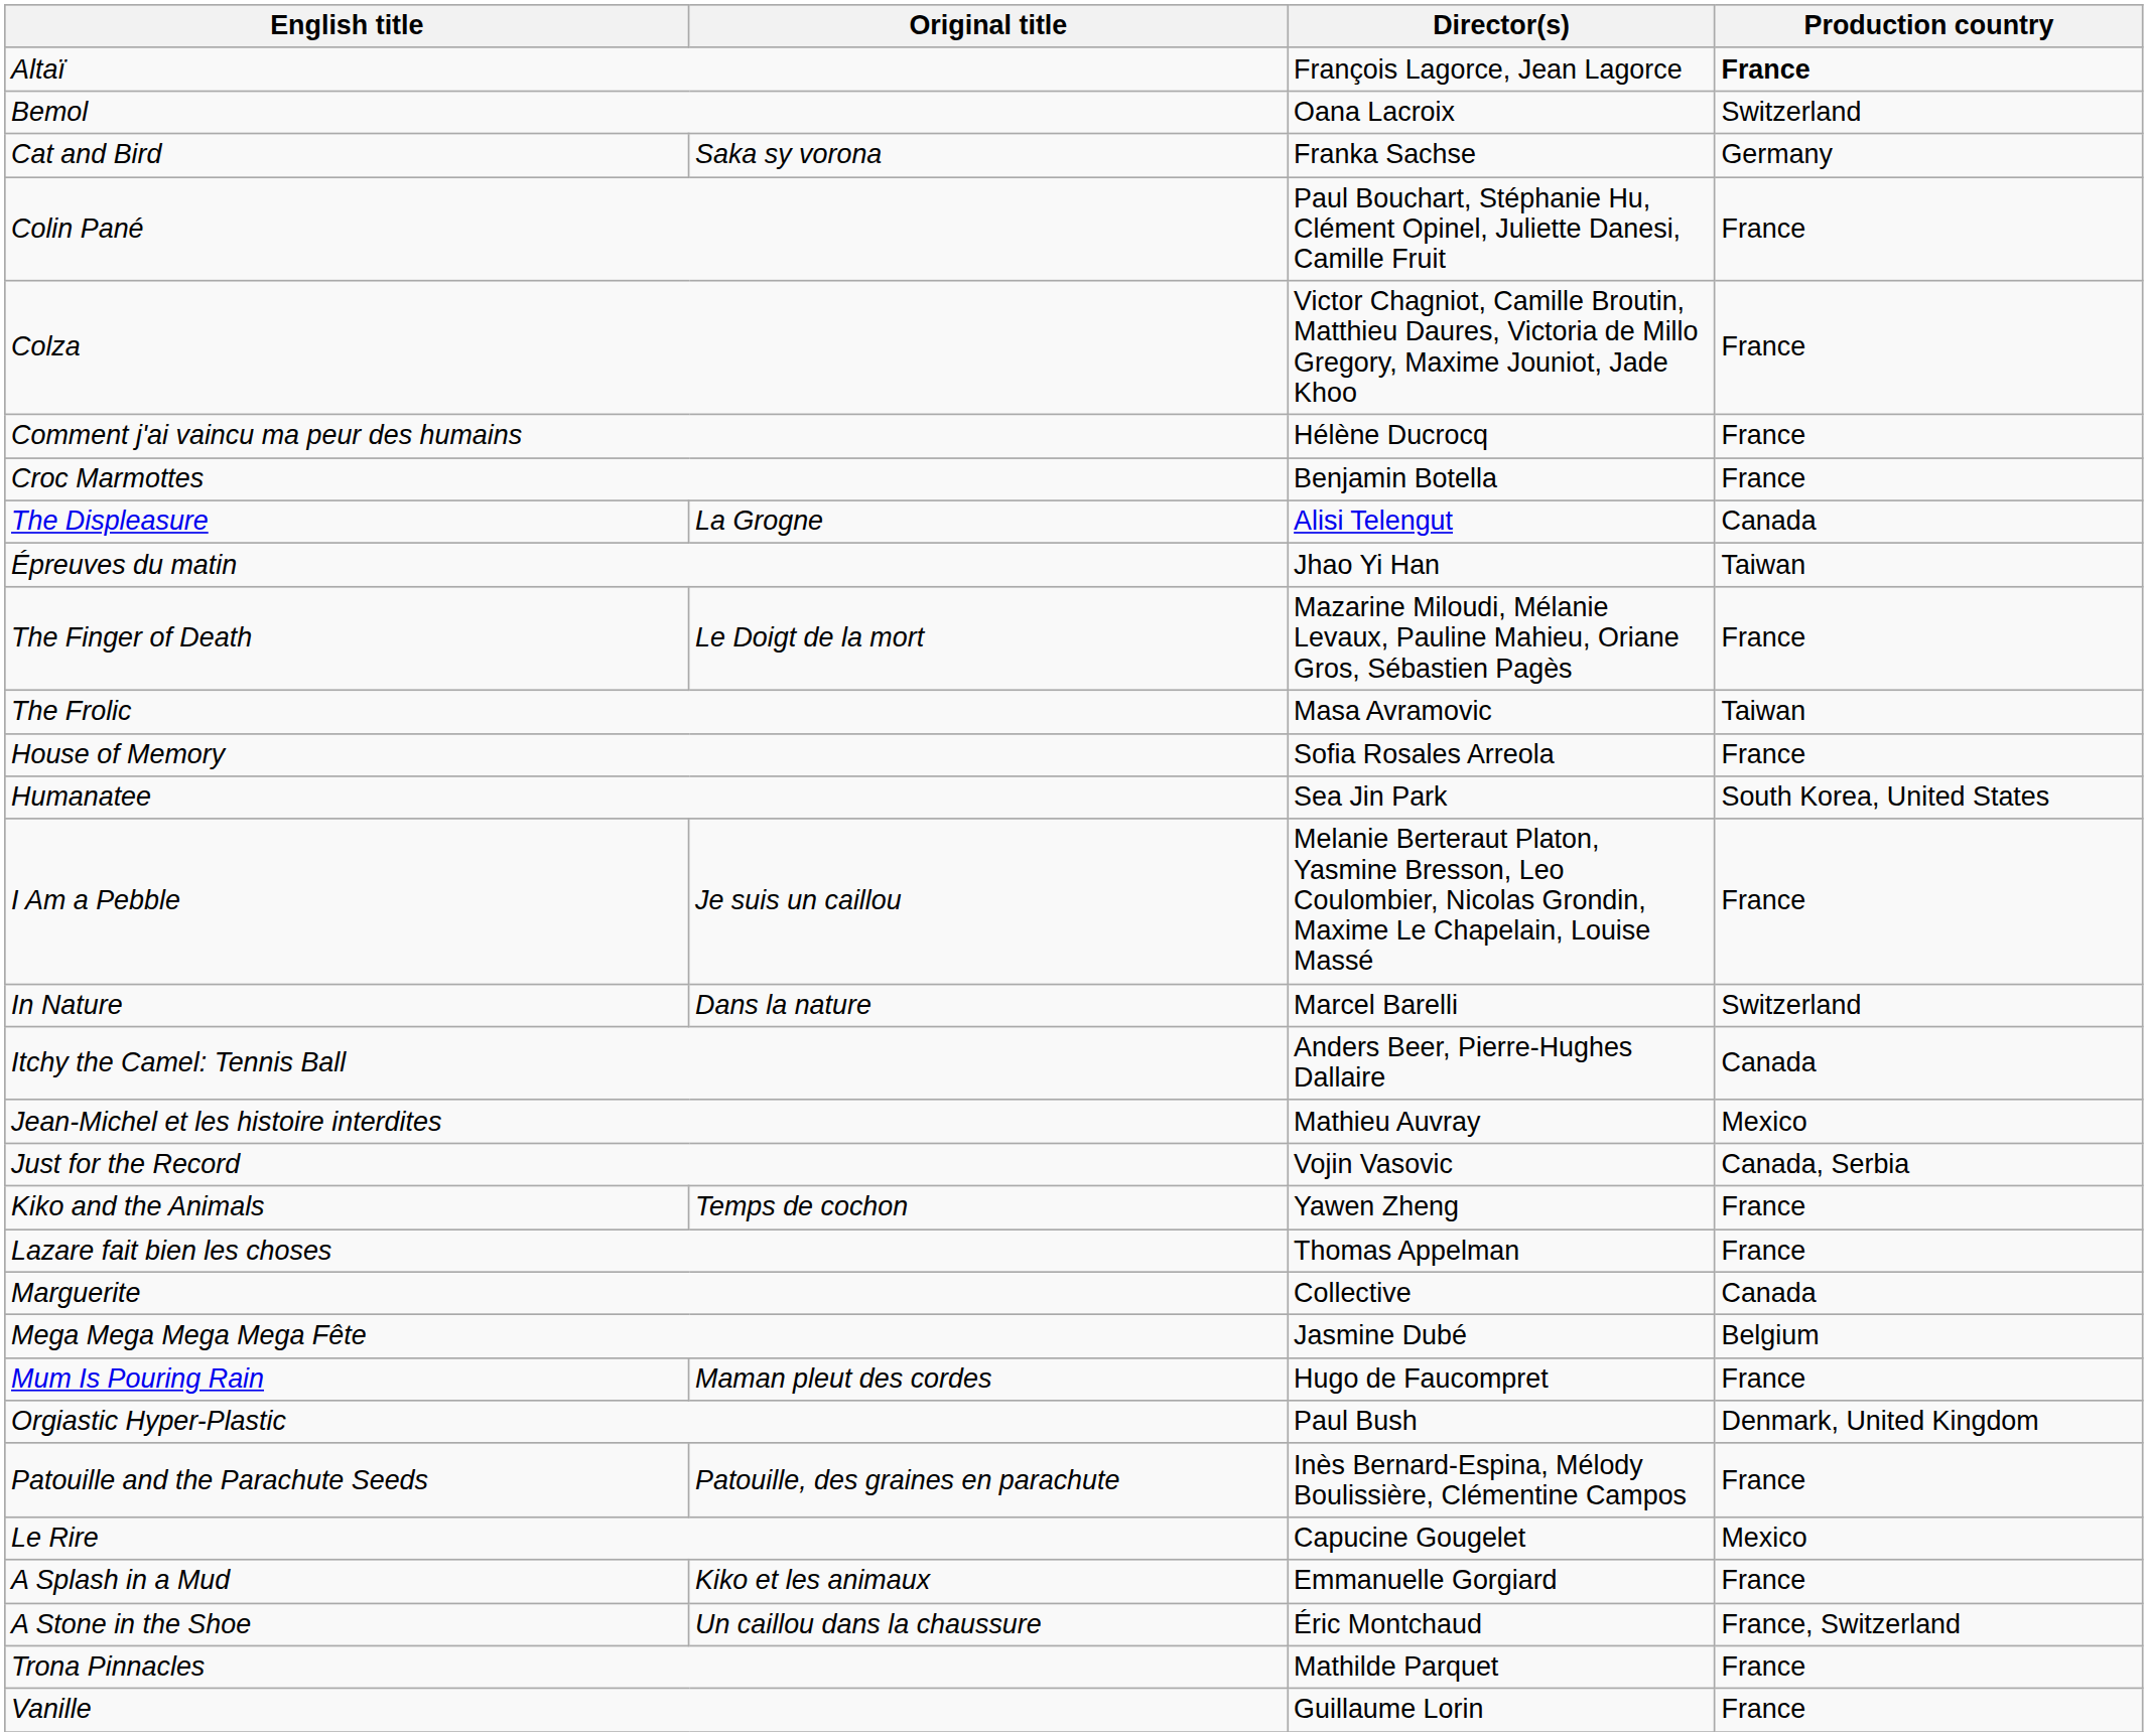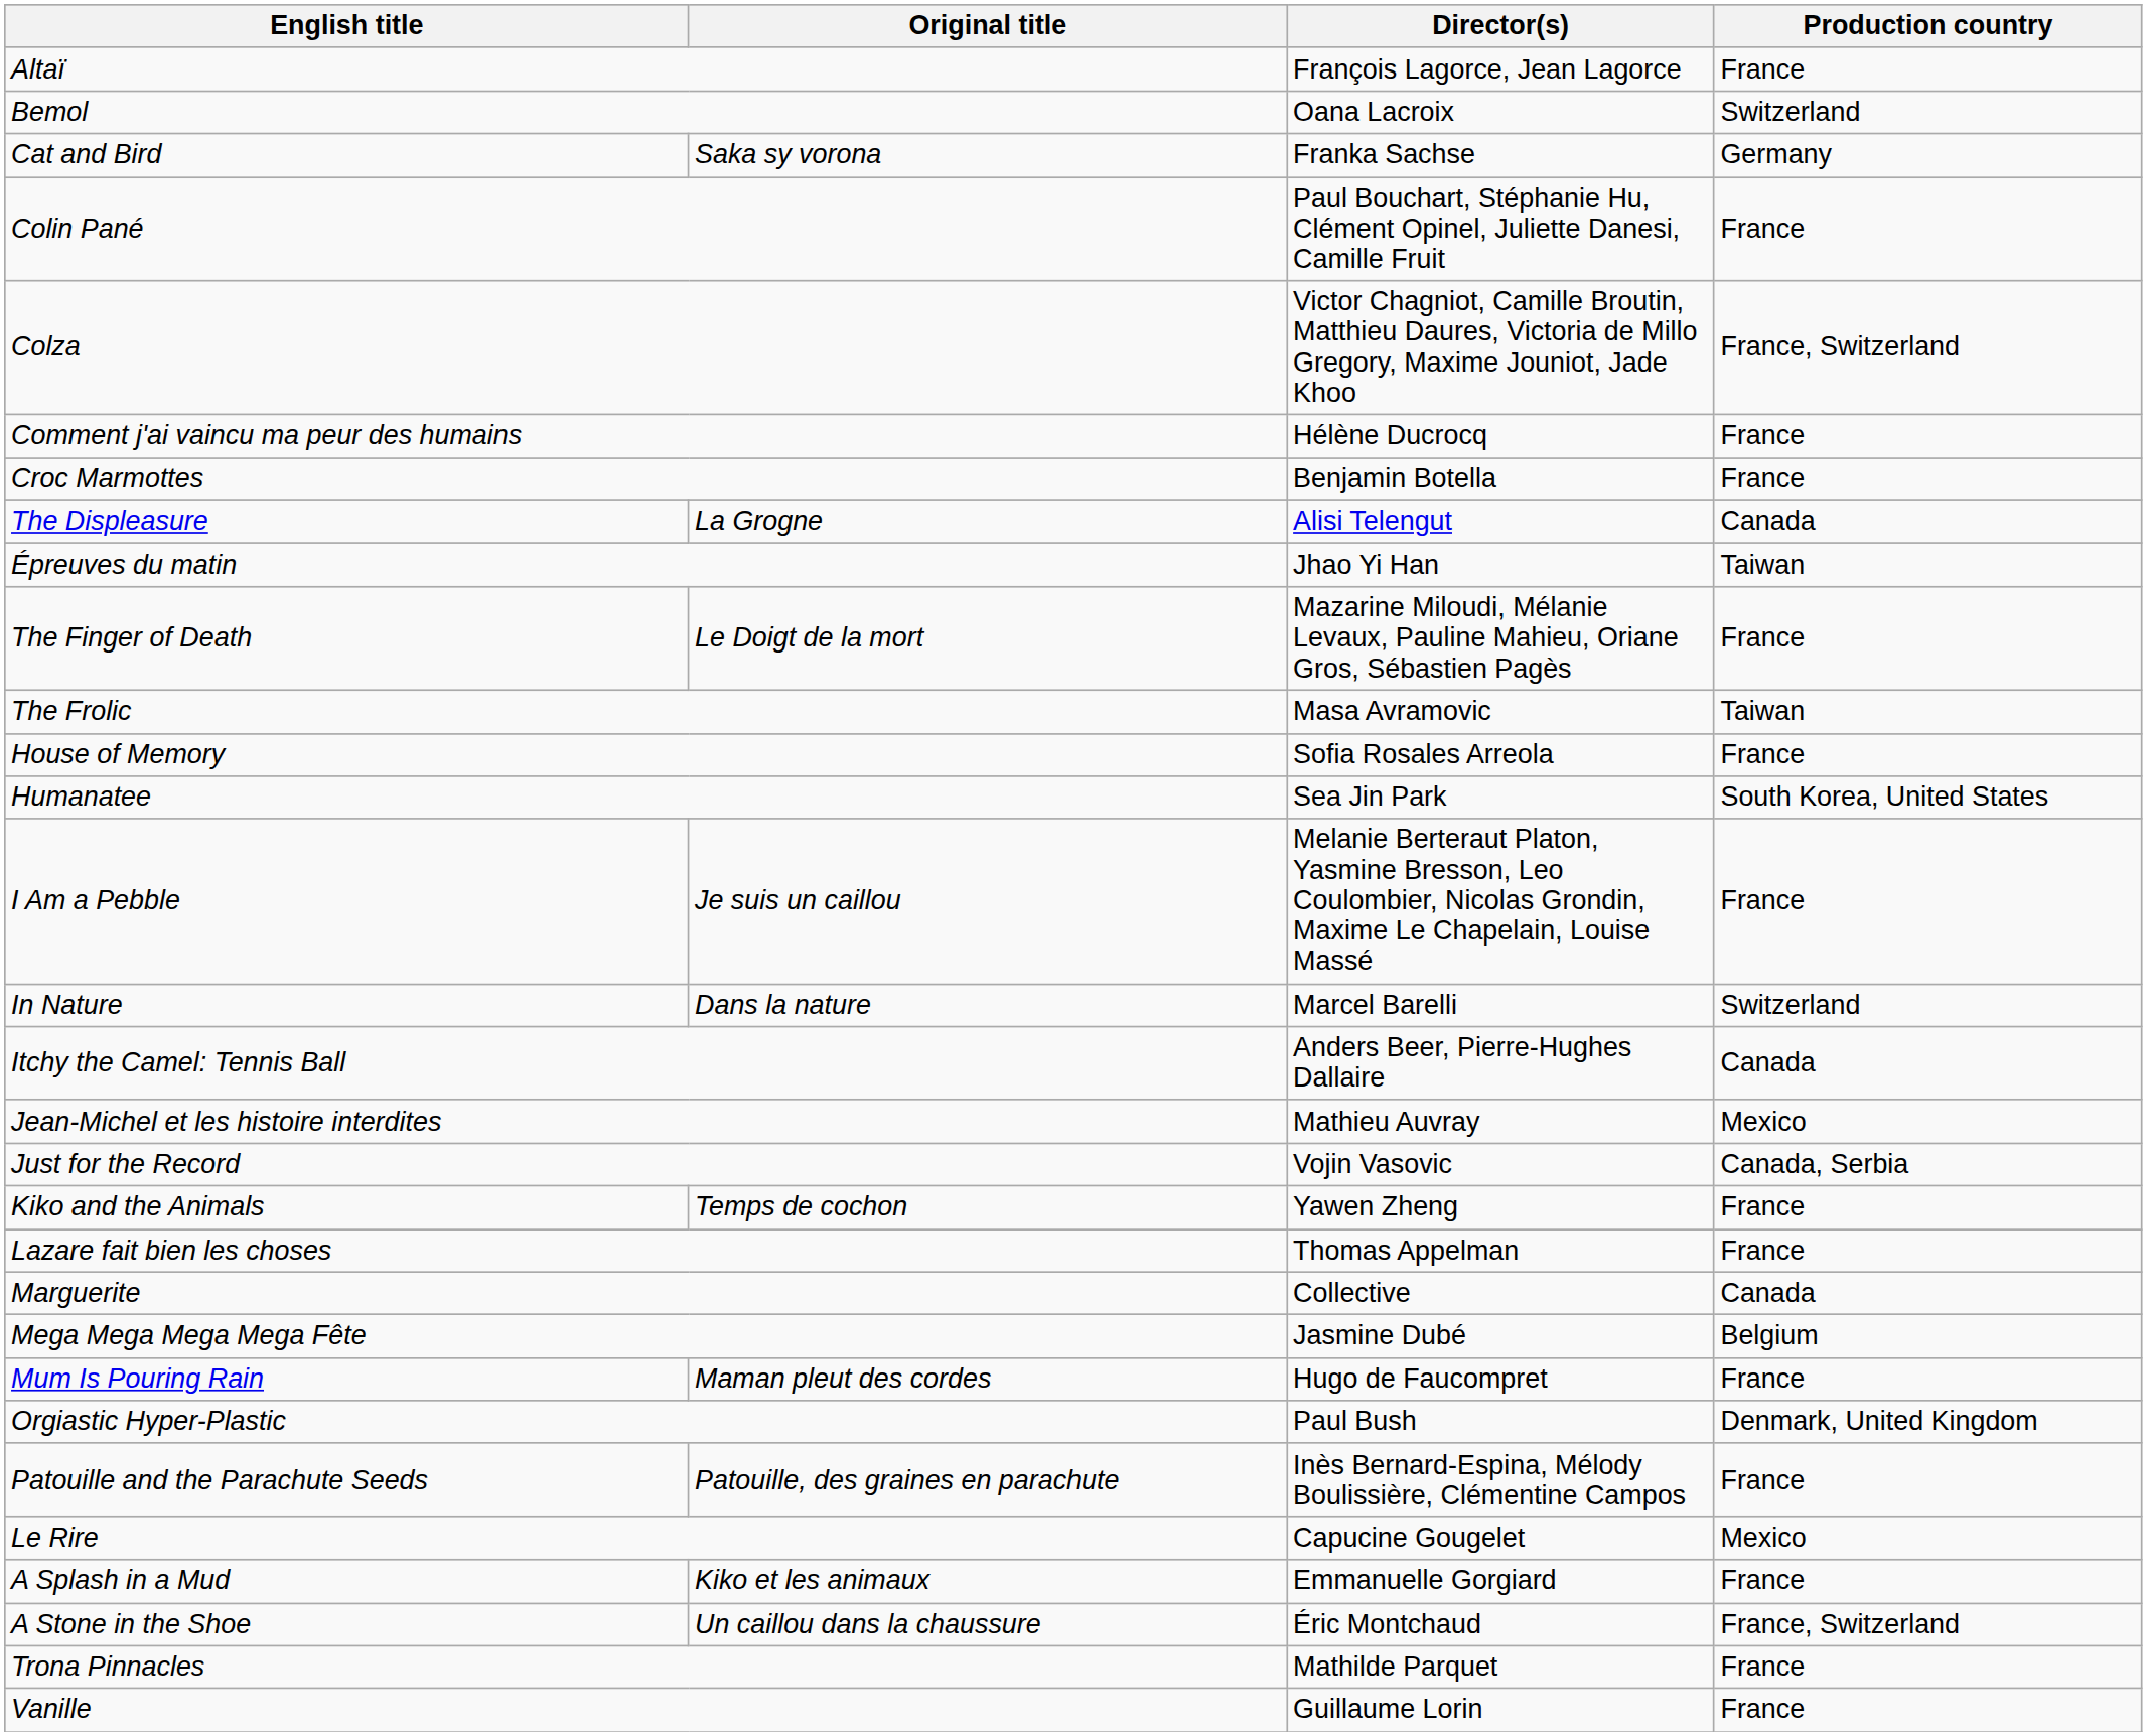Altaï | Production country: bold -> normal
Colza | Production country: France -> France, Switzerland
